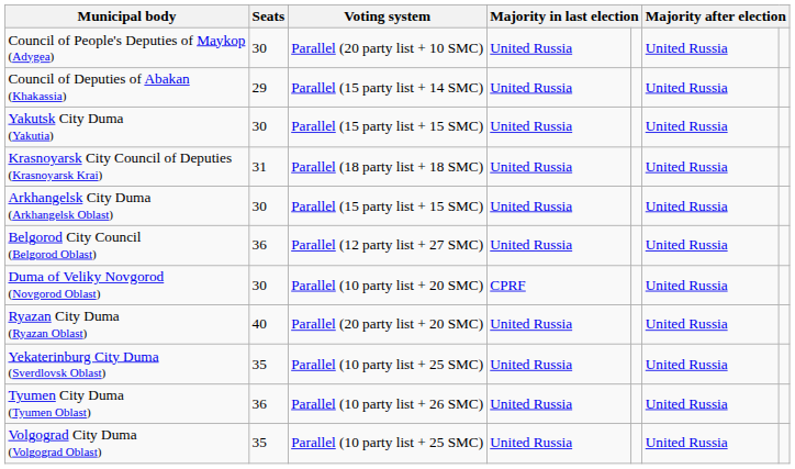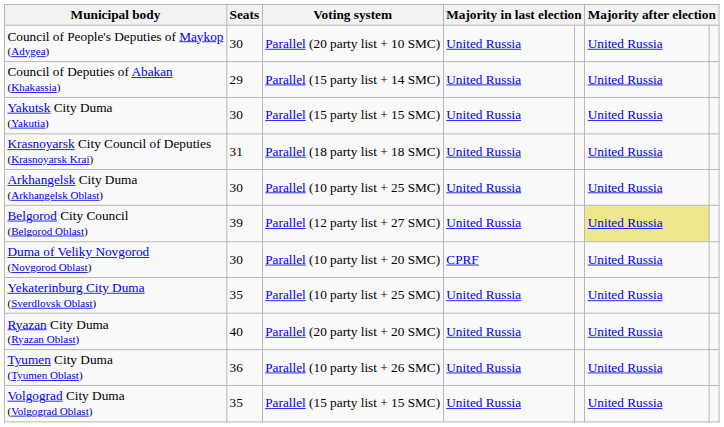Arkhangelsk City Duma (Arkhangelsk Oblast) | Voting system: Parallel (15 party list + 15 SMC) -> Parallel (10 party list + 25 SMC)
Belgorod City Council (Belgorod Oblast) | Seats: 36 -> 39
Belgorod City Council (Belgorod Oblast) | column 6: no background -> khaki background
rows swapped: Ryazan City Duma (Ryazan Oblast) <-> Yekaterinburg City Duma (Sverdlovsk Oblast)
Volgograd City Duma (Volgograd Oblast) | Voting system: Parallel (10 party list + 25 SMC) -> Parallel (15 party list + 15 SMC)
